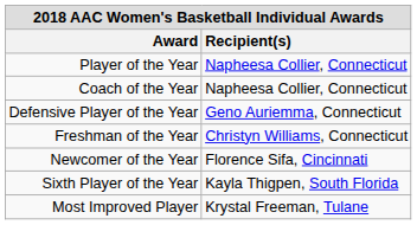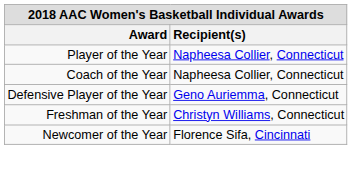- row: Sixth Player of the Year | Kayla Thigpen, South Florida
- row: Most Improved Player | Krystal Freeman, Tulane
